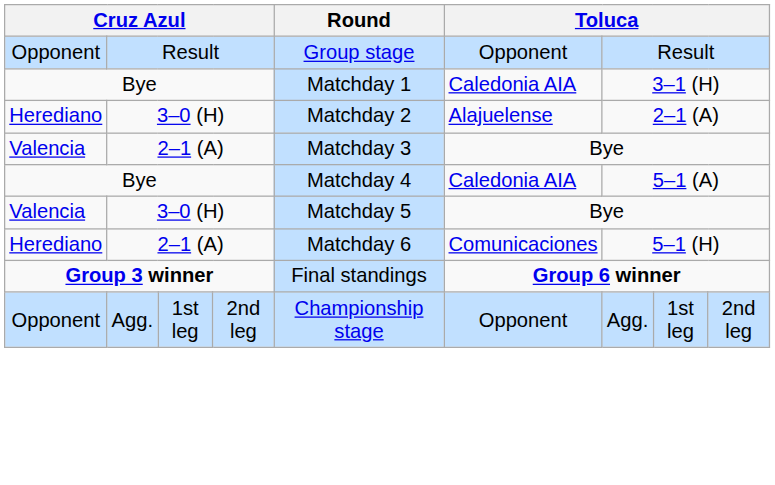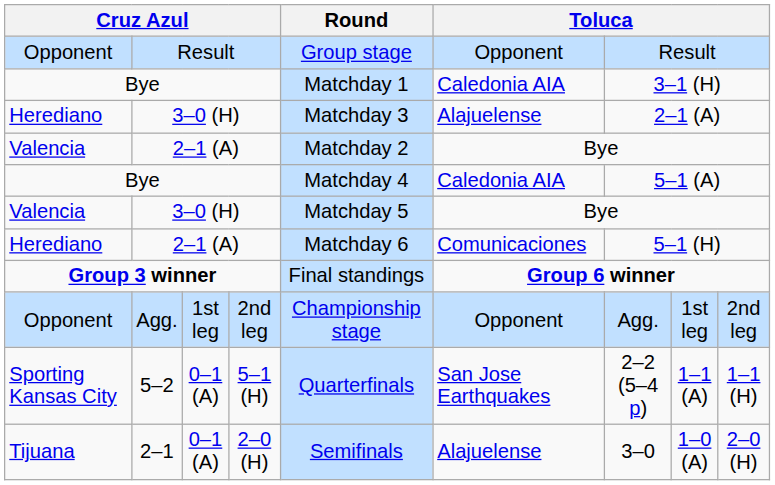Herediano / 3–0 (H) | Round: Matchday 2 -> Matchday 3
Valencia / 2–1 (A) | Round: Matchday 3 -> Matchday 2
+ row: Sporting Kansas City | 5–2 | 0–1 (A) | 5–1 (H) | Quarterfinals | San Jose Earthquakes | 2–2 (5–4 p) | 1–1 (A) | 1–1 (H)
+ row: Tijuana | 2–1 | 0–1 (A) | 2–0 (H) | Semifinals | Alajuelense | 3–0 | 1–0 (A) | 2–0 (H)
